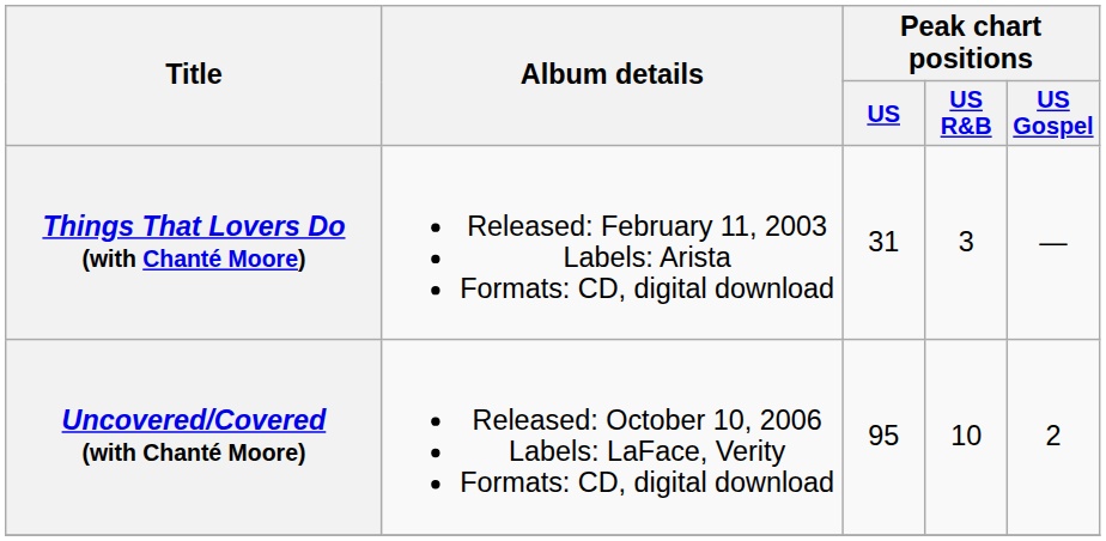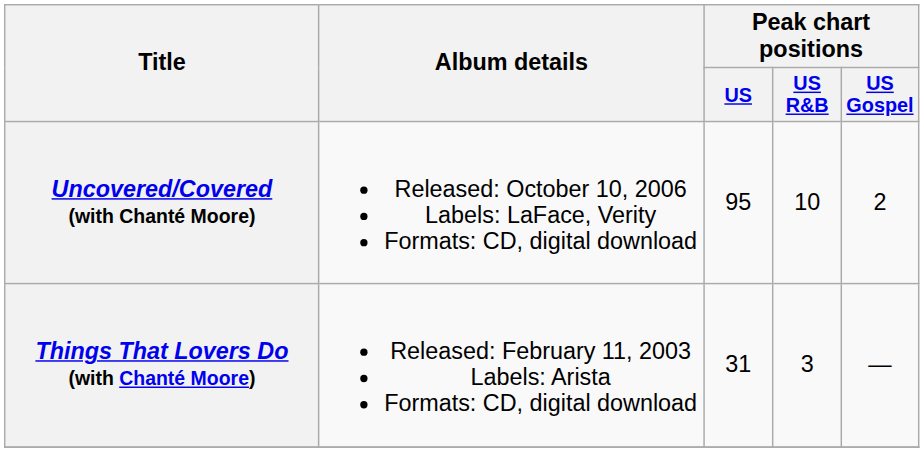rows swapped: Things That Lovers Do (with Chanté Moore) <-> Uncovered/Covered (with Chanté Moore)
